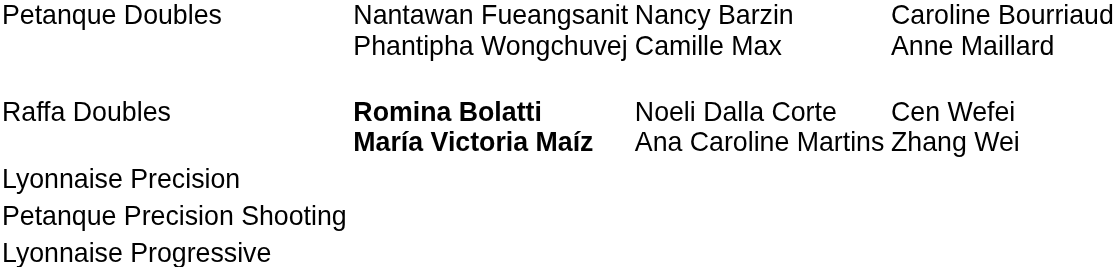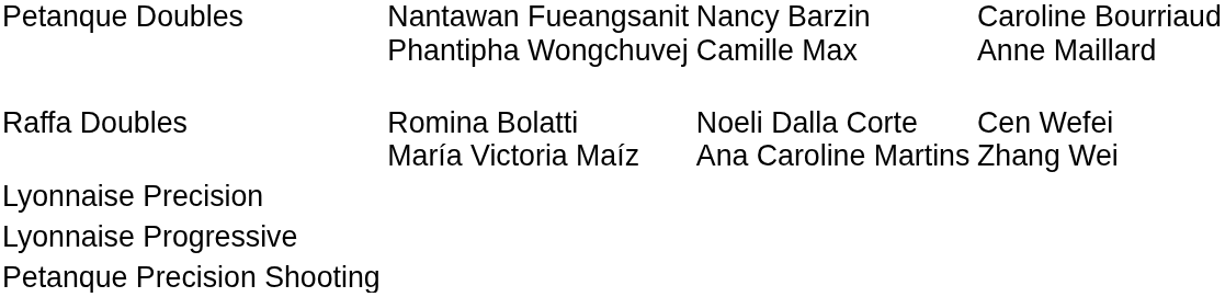Raffa Doubles | column 2: bold -> normal
rows swapped: Petanque Precision Shooting <-> Lyonnaise Progressive
